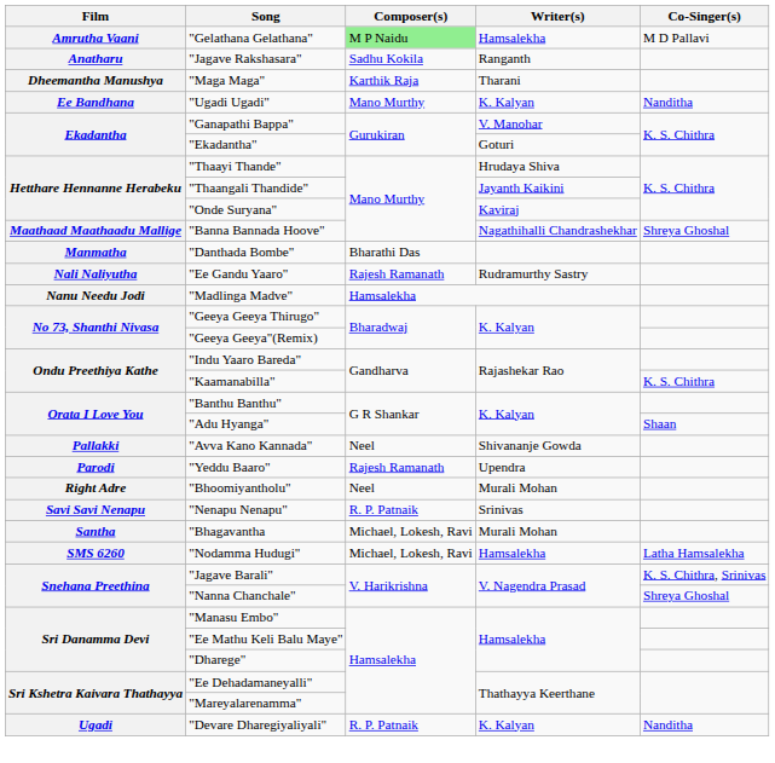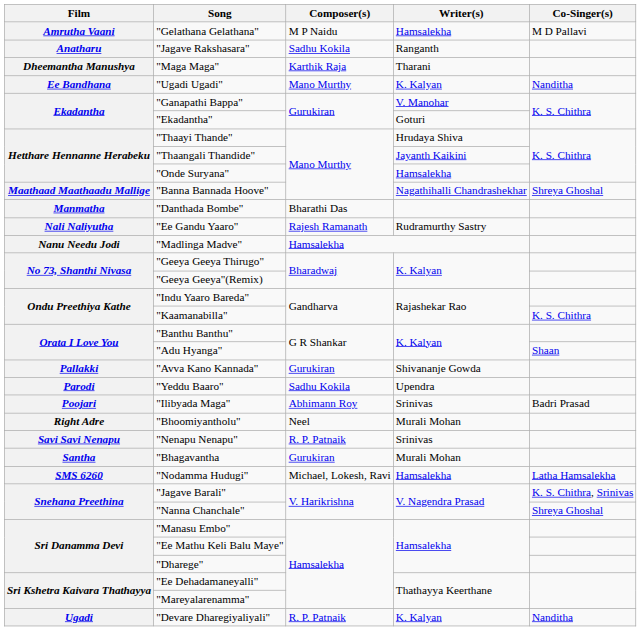"Gelathana Gelathana" | Composer(s): lightgreen background -> no background
"Onde Suryana" | Writer(s): Kaviraj -> Hamsalekha
"Avva Kano Kannada" | Composer(s): Neel -> Gurukiran
"Yeddu Baaro" | Composer(s): Rajesh Ramanath -> Sadhu Kokila
+ row: Poojari | "Ilibyada Maga" | Abhimann Roy | Srinivas | Badri Prasad
"Bhagavantha | Composer(s): Michael, Lokesh, Ravi -> Gurukiran
